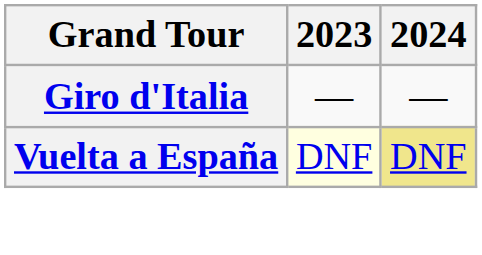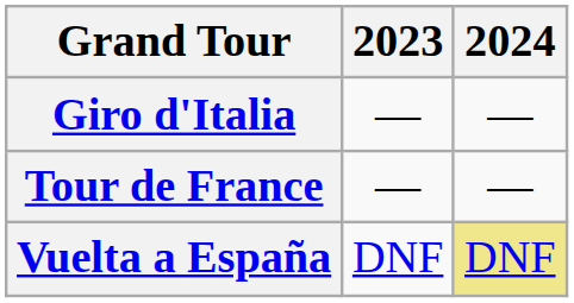+ row: Tour de France | — | —
Vuelta a España | 2023: lightyellow background -> no background
